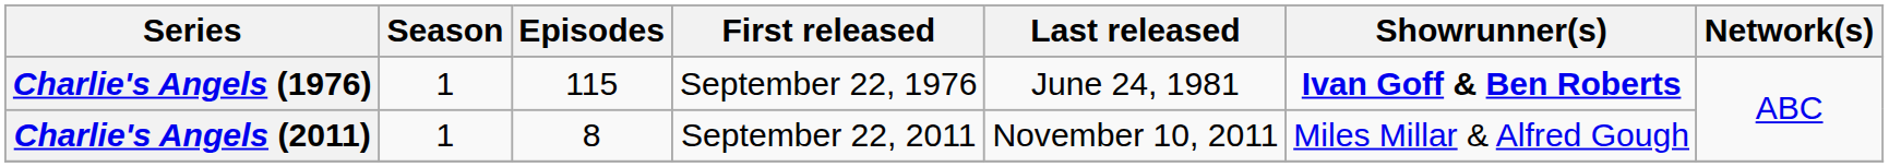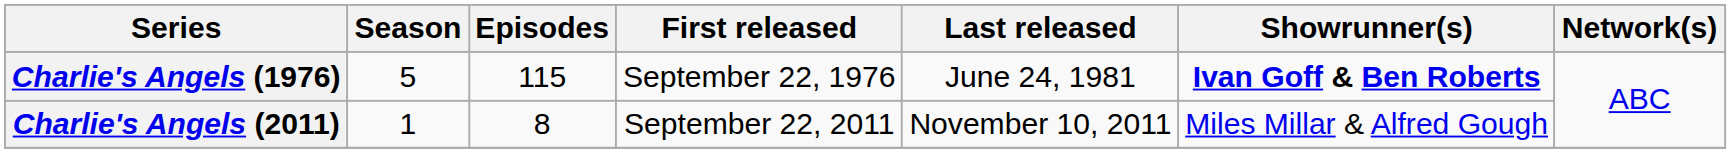Charlie's Angels (1976) | Season: 1 -> 5
